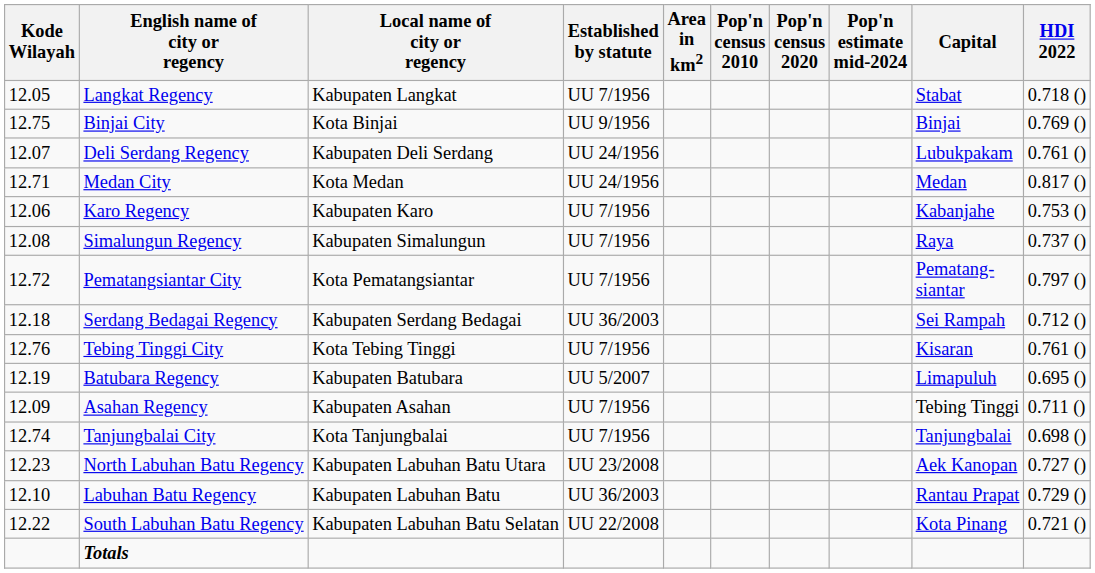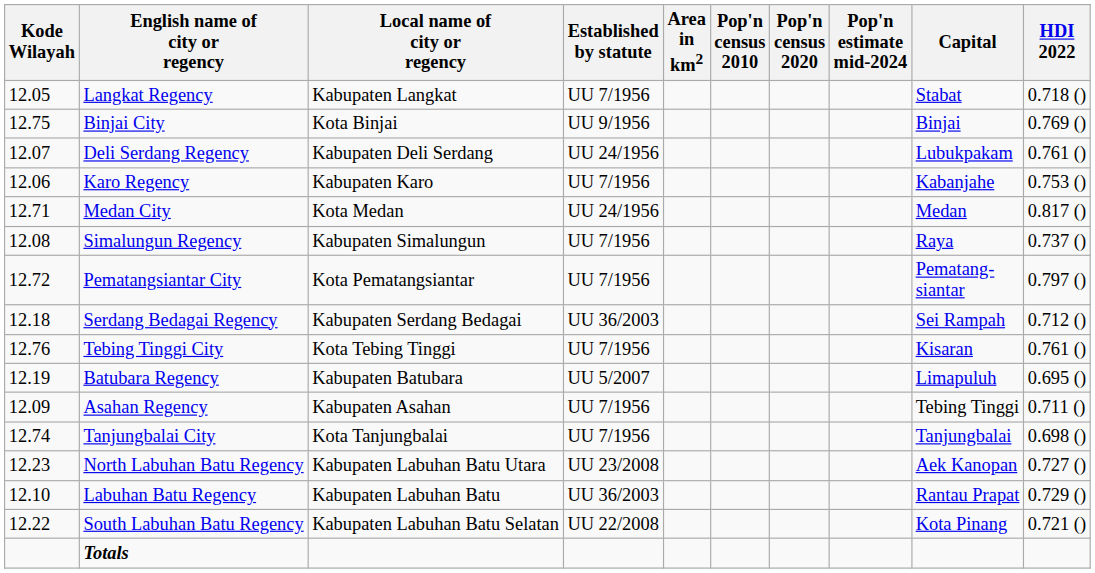rows swapped: Medan City <-> Karo Regency
